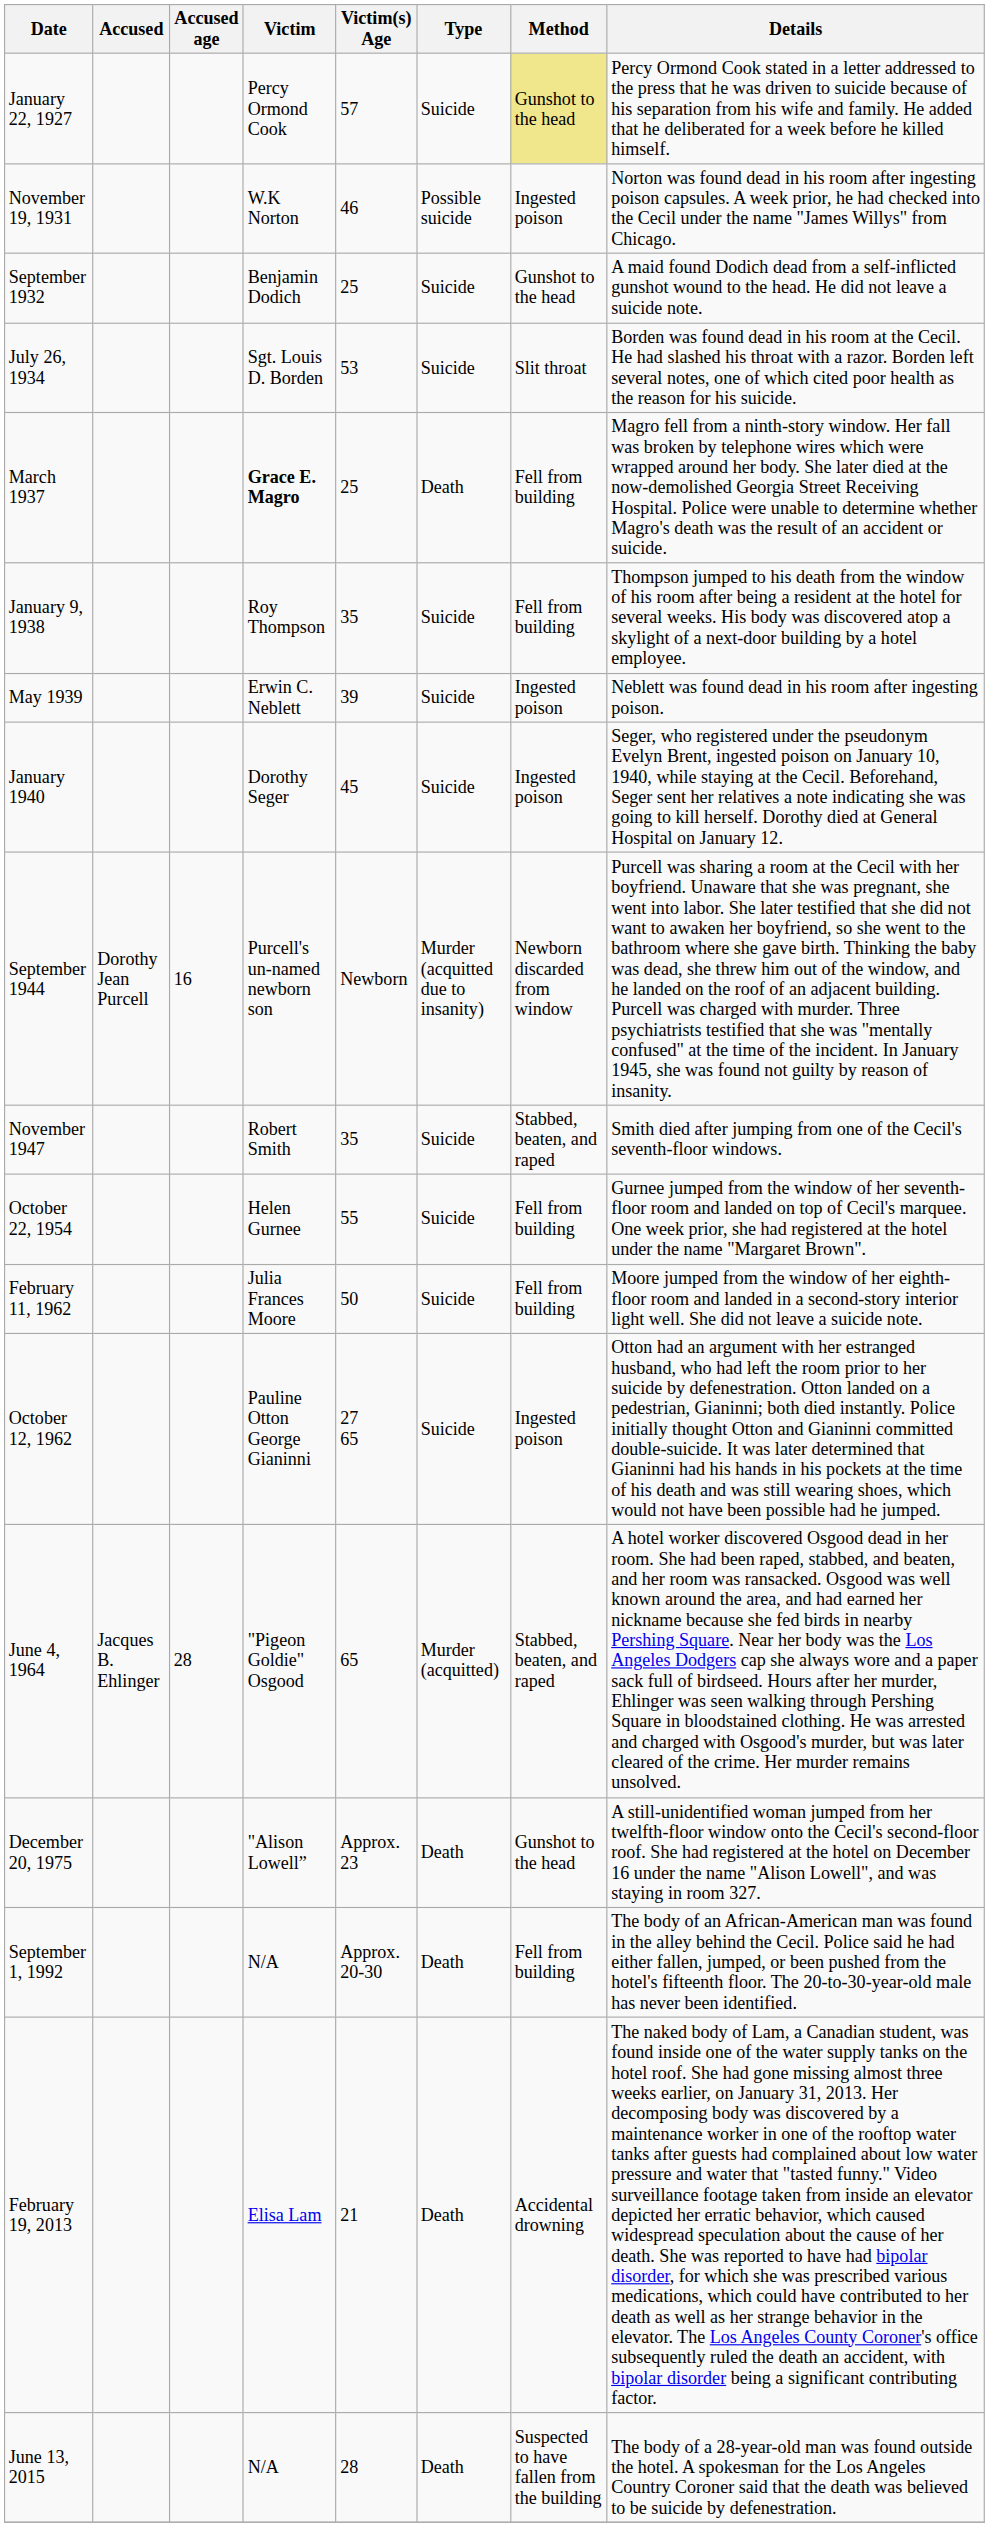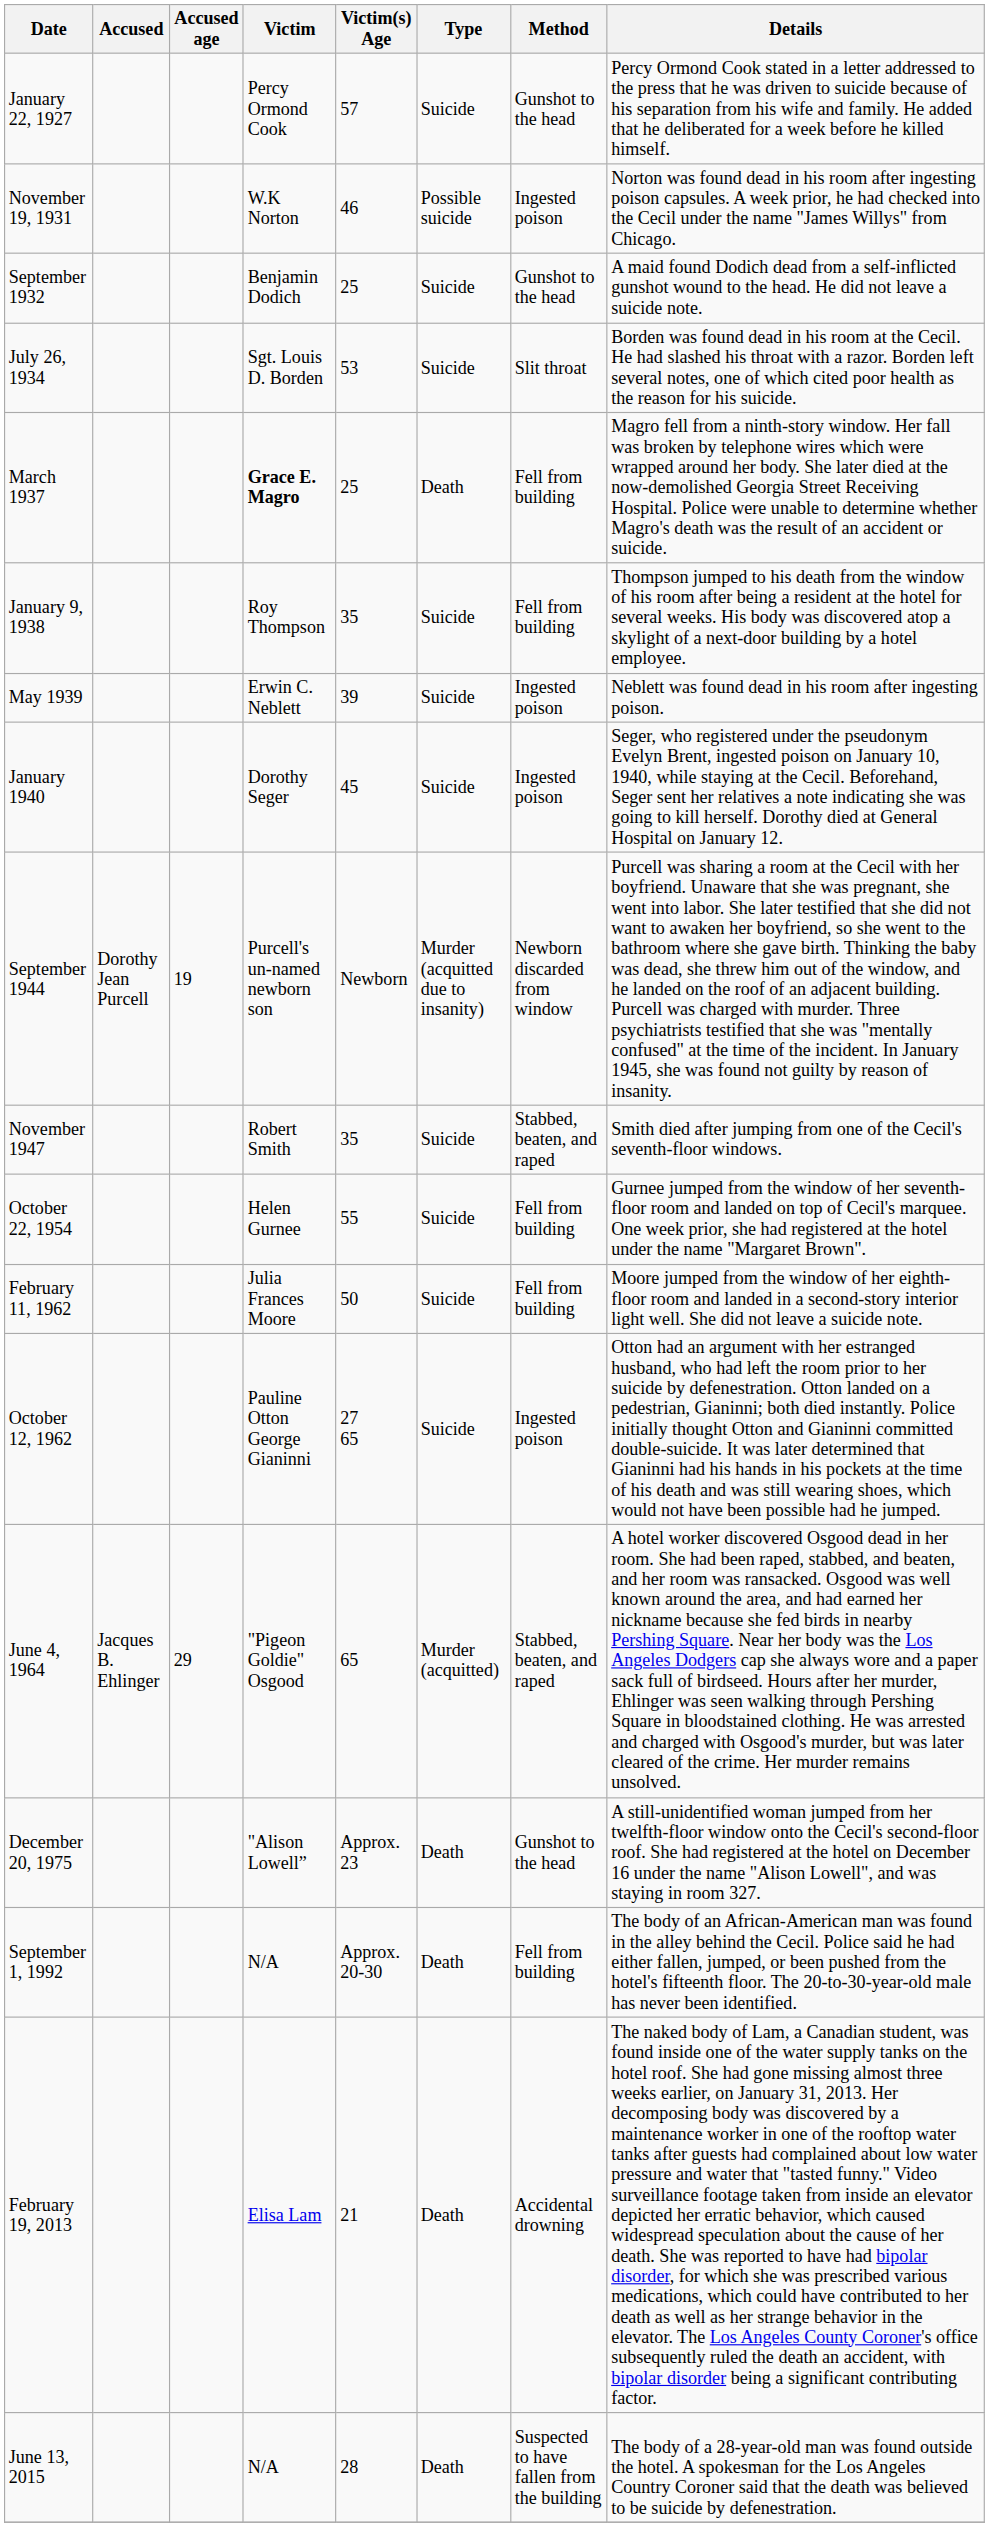January 22, 1927 | Method: khaki background -> no background
September 1944 | Accused age: 16 -> 19
June 4, 1964 | Accused age: 28 -> 29
